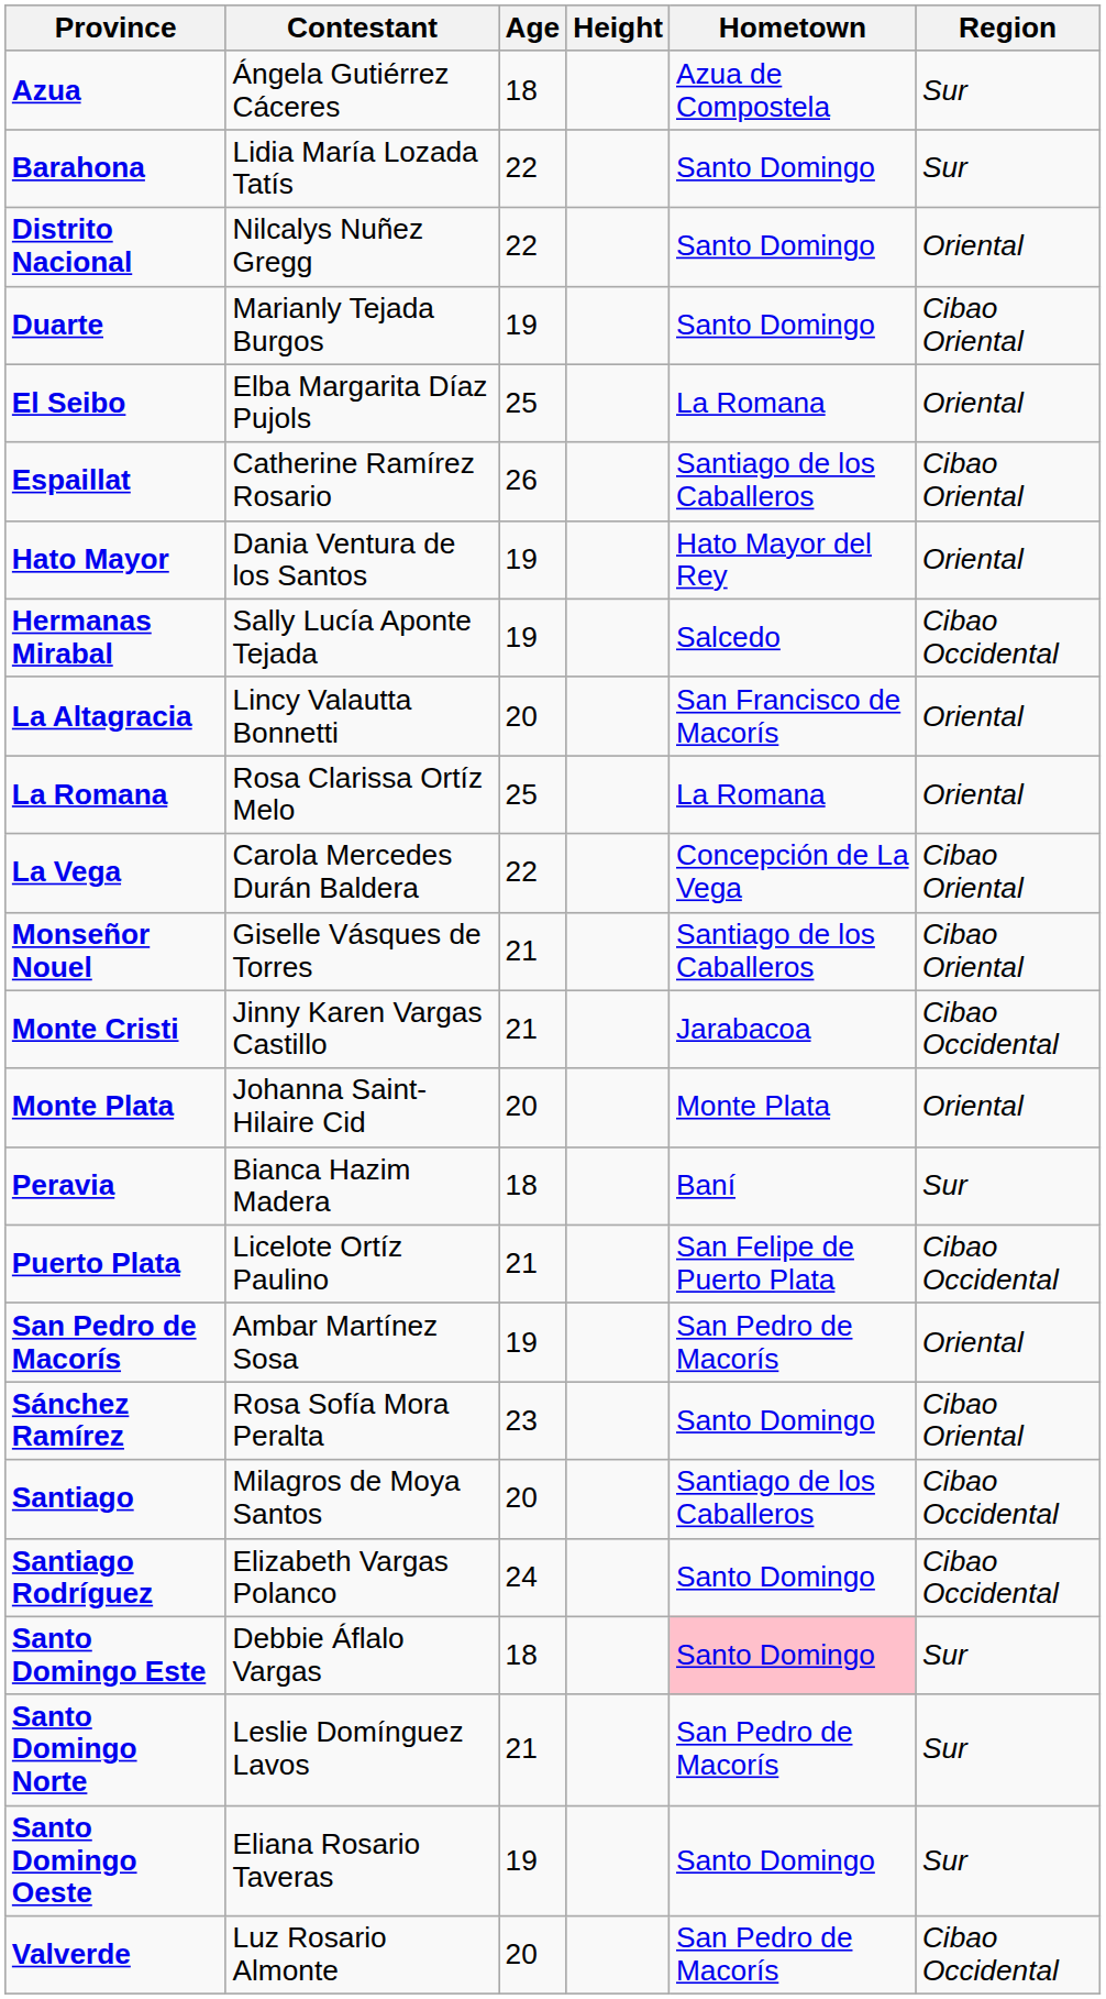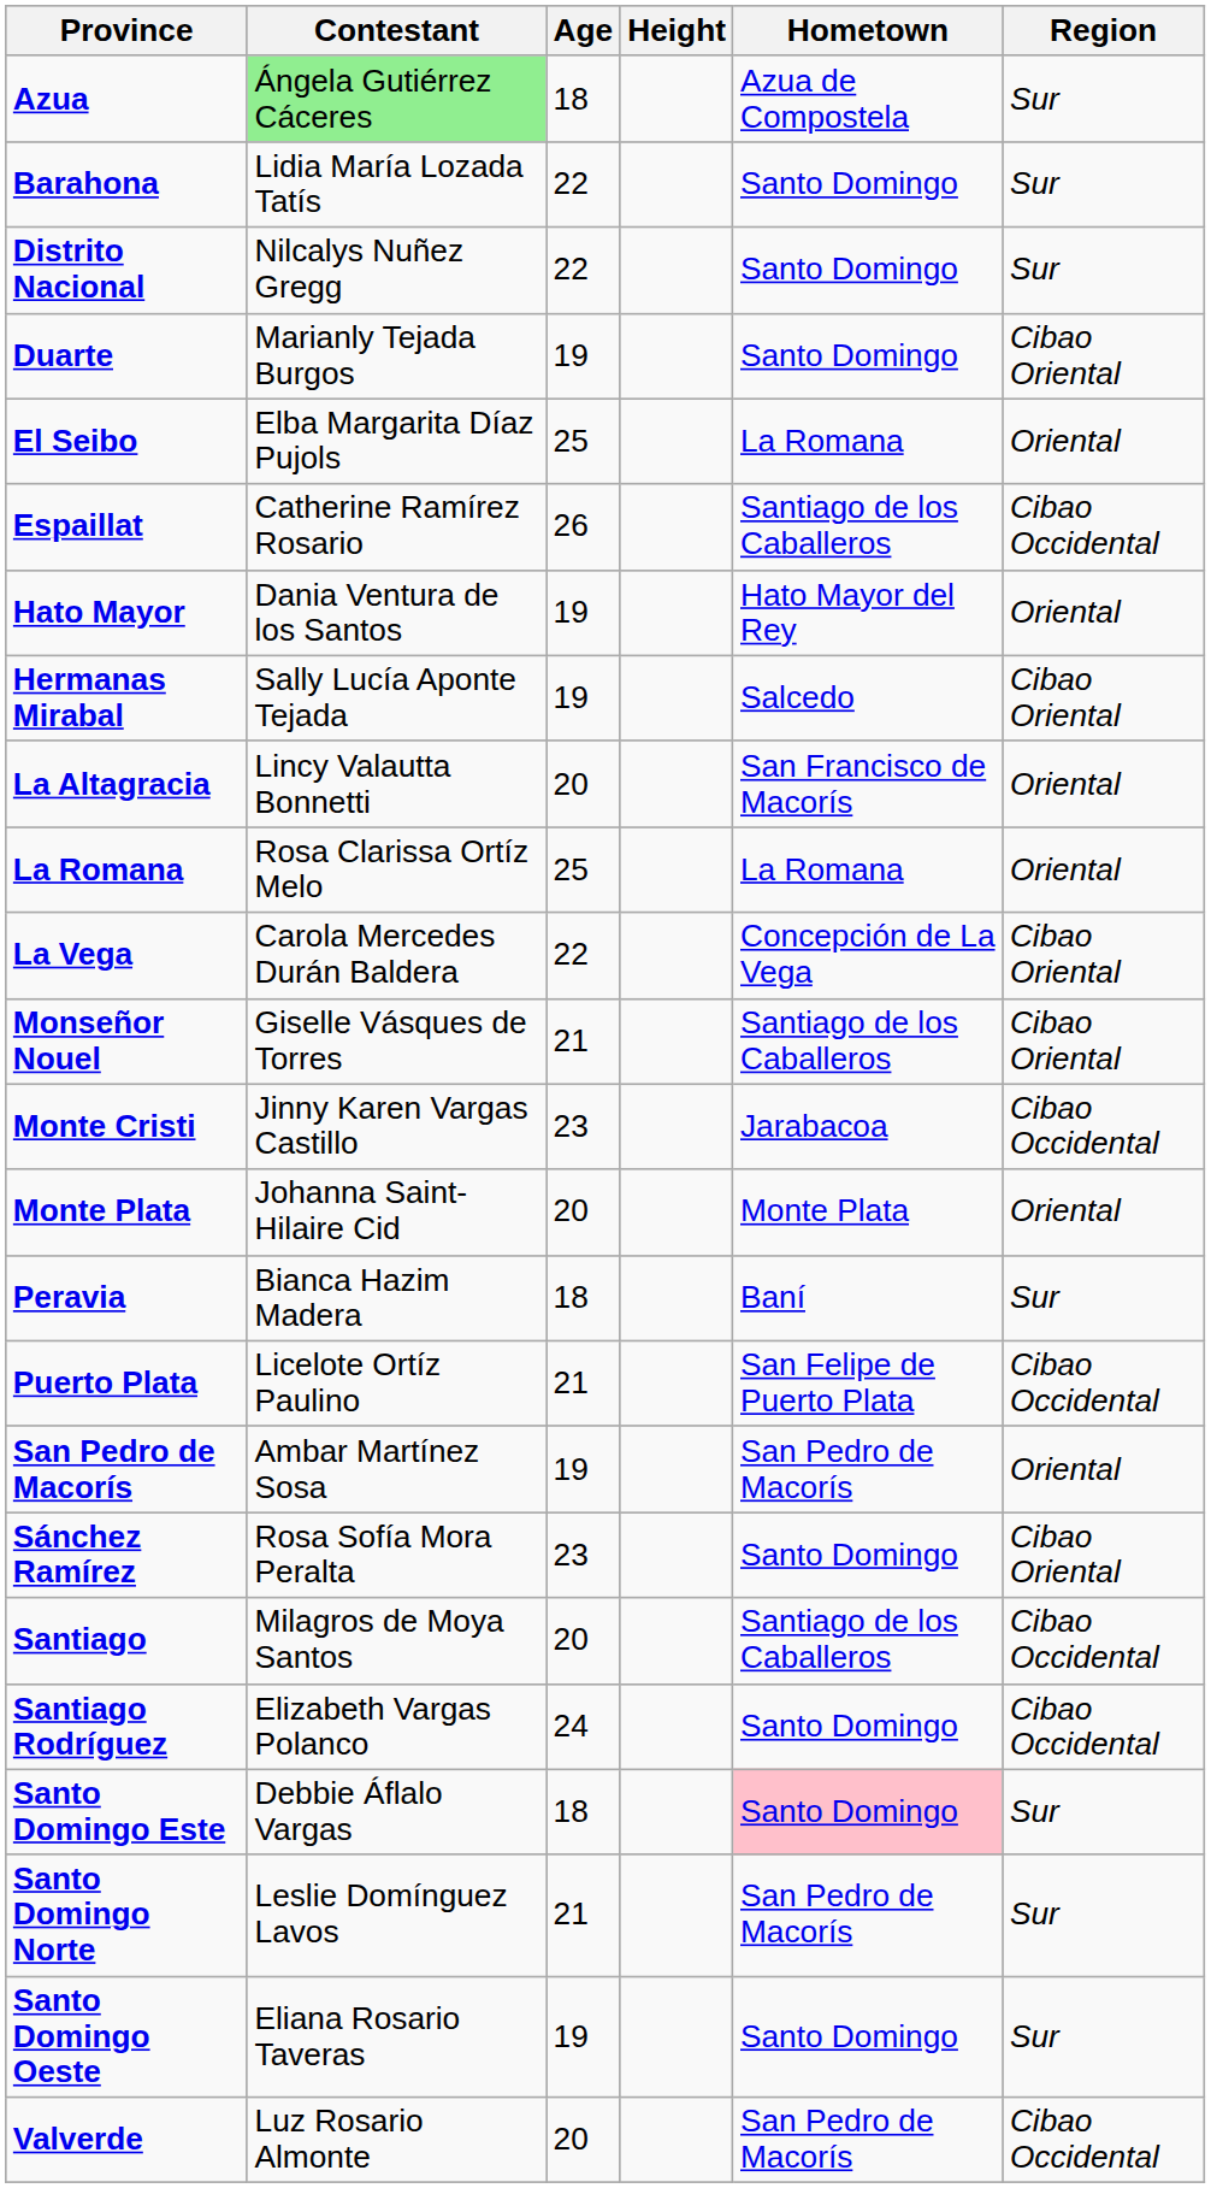Azua | Contestant: no background -> lightgreen background
Distrito Nacional | Region: Oriental -> Sur
Espaillat | Region: Cibao Oriental -> Cibao Occidental
Hermanas Mirabal | Region: Cibao Occidental -> Cibao Oriental
Monte Cristi | Age: 21 -> 23
